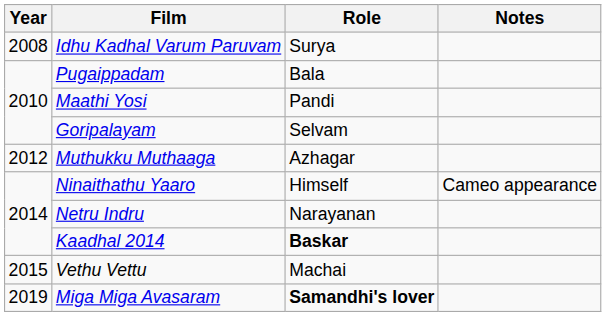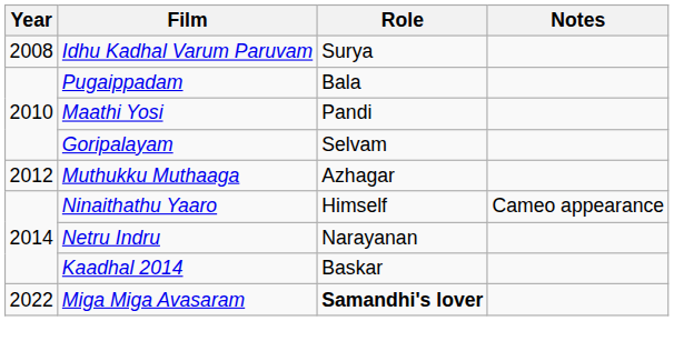Kaadhal 2014 | Role: bold -> normal
- row: 2015 | Vethu Vettu | Machai
Miga Miga Avasaram | Year: 2019 -> 2022
